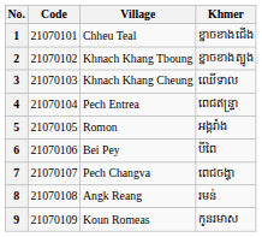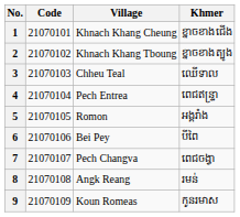1 | Village: Chheu Teal -> Khnach Khang Cheung
3 | Village: Khnach Khang Cheung -> Chheu Teal
